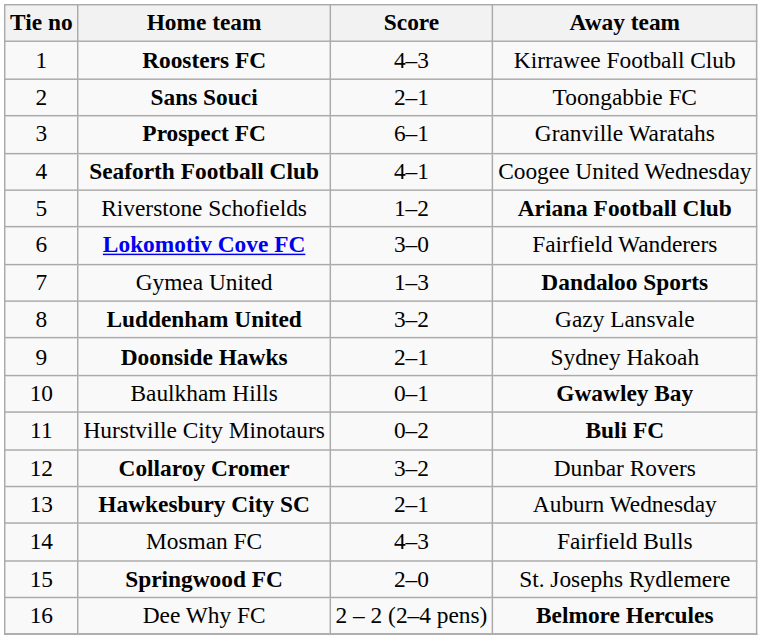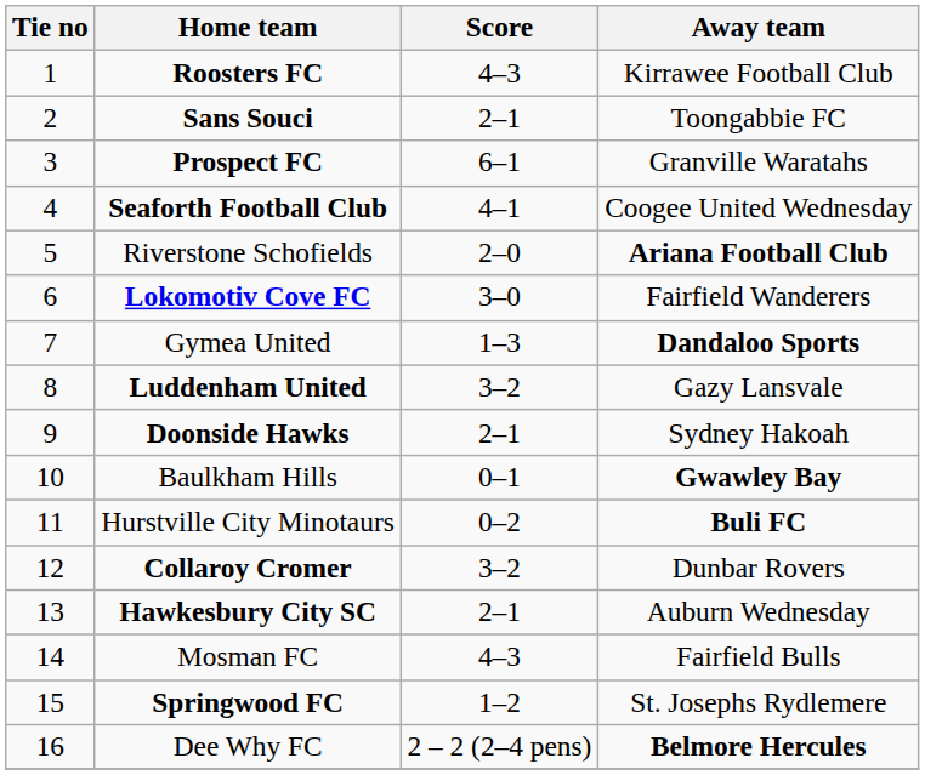Riverstone Schofields | Score: 1–2 -> 2–0
Springwood FC | Score: 2–0 -> 1–2
